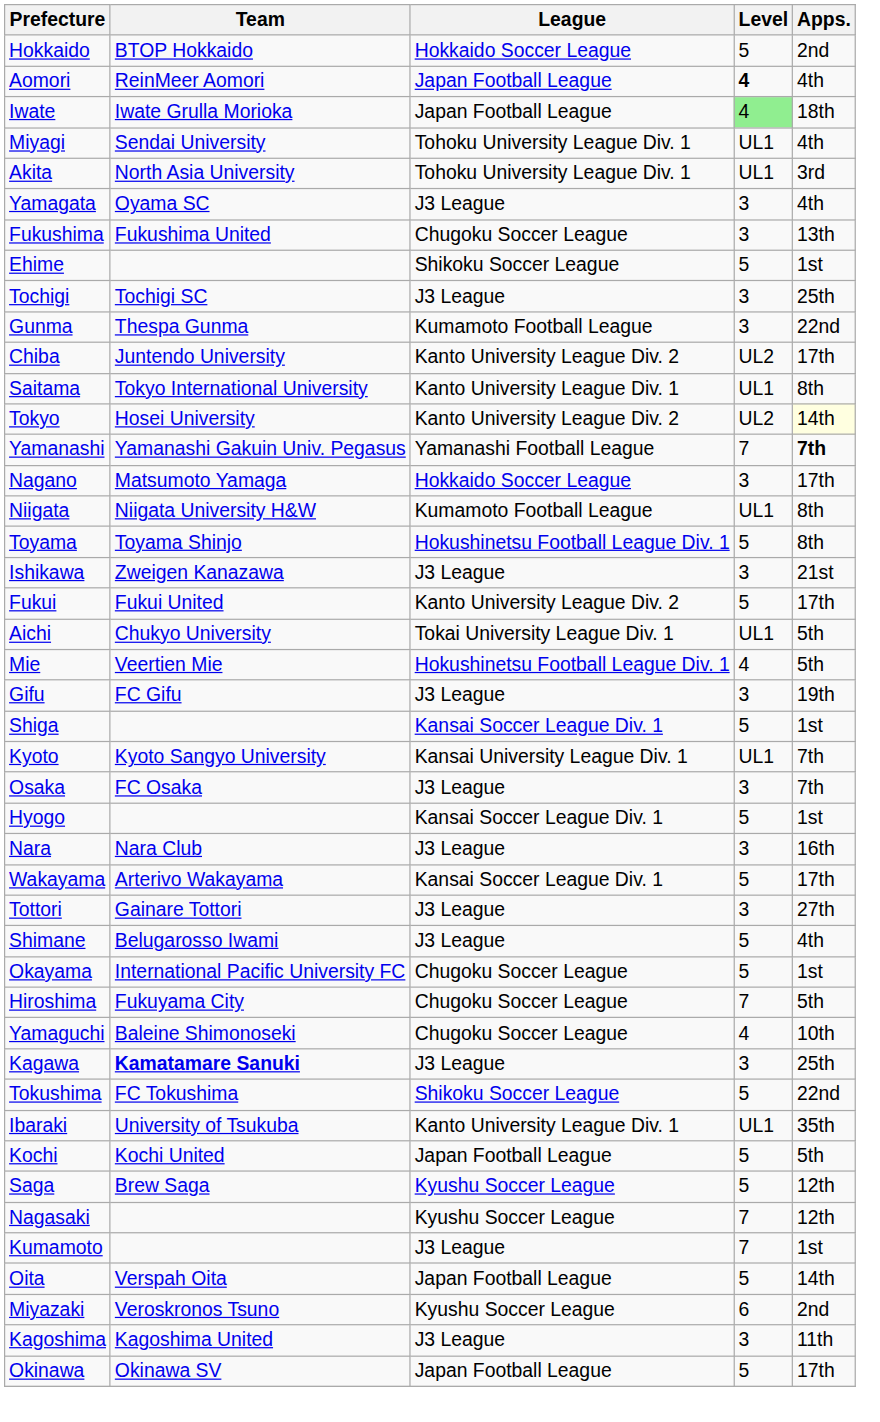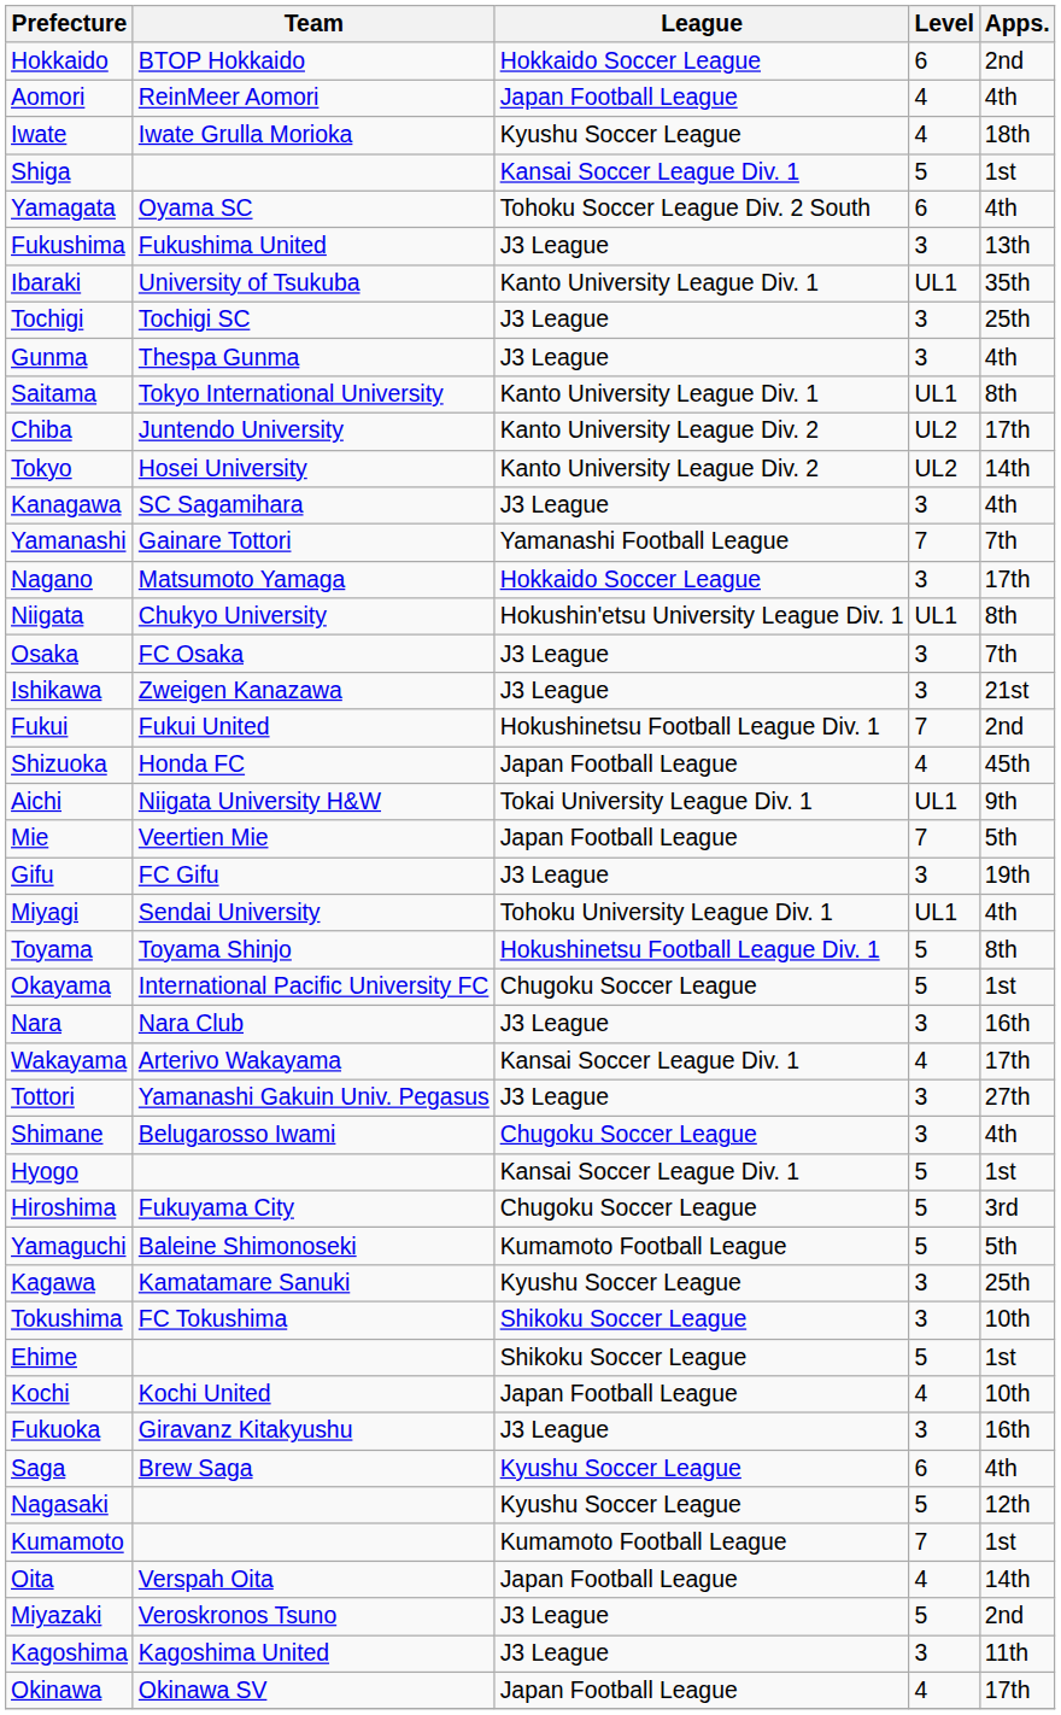Hokkaido | Level: 5 -> 6
Aomori | Level: bold -> normal
Iwate | League: Japan Football League -> Kyushu Soccer League
Iwate | Level: lightgreen background -> no background
rows swapped: Miyagi <-> Shiga
- row: Akita | North Asia University | Tohoku University League Div. 1 | UL1 | 3rd
Yamagata | League: J3 League -> Tohoku Soccer League Div. 2 South
Yamagata | Level: 3 -> 6
Fukushima | League: Chugoku Soccer League -> J3 League
rows swapped: Ibaraki <-> Ehime
Gunma | League: Kumamoto Football League -> J3 League
Gunma | Apps.: 22nd -> 4th
rows swapped: Saitama <-> Chiba
Tokyo | Apps.: lightyellow background -> no background
+ row: Kanagawa | SC Sagamihara | J3 League | 3 | 4th
Yamanashi | Team: Yamanashi Gakuin Univ. Pegasus -> Gainare Tottori
Yamanashi | Apps.: bold -> normal
Niigata | Team: Niigata University H&W -> Chukyo University
Niigata | League: Kumamoto Football League -> Hokushin'etsu University League Div. 1
rows swapped: Toyama <-> Osaka
Fukui | League: Kanto University League Div. 2 -> Hokushinetsu Football League Div. 1
Fukui | Level: 5 -> 7
Fukui | Apps.: 17th -> 2nd
+ row: Shizuoka | Honda FC | Japan Football League | 4 | 45th
Aichi | Team: Chukyo University -> Niigata University H&W
Aichi | Apps.: 5th -> 9th
Mie | League: Hokushinetsu Football League Div. 1 -> Japan Football League
Mie | Level: 4 -> 7
- row: Kyoto | Kyoto Sangyo University | Kansai University League Div. 1 | UL1 | 7th
rows swapped: Hyogo <-> Okayama
Wakayama | Level: 5 -> 4
Tottori | Team: Gainare Tottori -> Yamanashi Gakuin Univ. Pegasus
Shimane | League: J3 League -> Chugoku Soccer League
Shimane | Level: 5 -> 3
Hiroshima | Level: 7 -> 5
Hiroshima | Apps.: 5th -> 3rd
Yamaguchi | League: Chugoku Soccer League -> Kumamoto Football League
Yamaguchi | Level: 4 -> 5
Yamaguchi | Apps.: 10th -> 5th
Kagawa | Team: bold -> normal
Kagawa | League: J3 League -> Kyushu Soccer League
Tokushima | Level: 5 -> 3
Tokushima | Apps.: 22nd -> 10th
Kochi | Level: 5 -> 4
Kochi | Apps.: 5th -> 10th
+ row: Fukuoka | Giravanz Kitakyushu | J3 League | 3 | 16th
Saga | Level: 5 -> 6
Saga | Apps.: 12th -> 4th
Nagasaki | Level: 7 -> 5
Kumamoto | League: J3 League -> Kumamoto Football League
Oita | Level: 5 -> 4
Miyazaki | League: Kyushu Soccer League -> J3 League
Miyazaki | Level: 6 -> 5
Okinawa | Level: 5 -> 4
